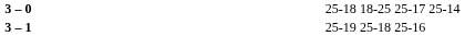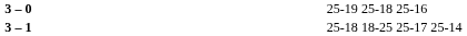3 – 0 | column 4: 25-18 18-25 25-17 25-14 -> 25-19 25-18 25-16
3 – 1 | column 4: 25-19 25-18 25-16 -> 25-18 18-25 25-17 25-14
